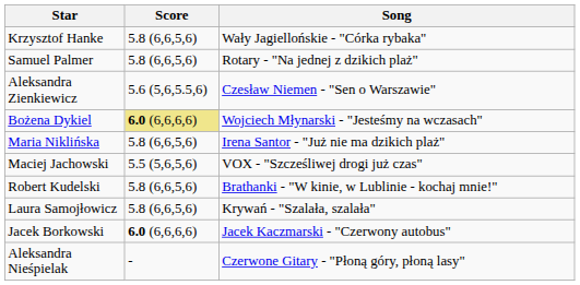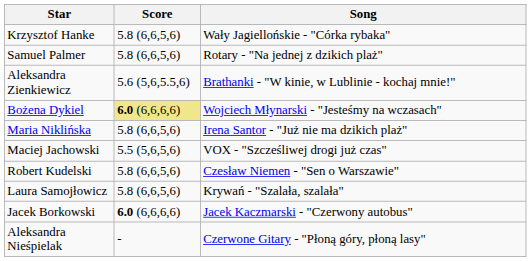Aleksandra Zienkiewicz | Song: Czesław Niemen - "Sen o Warszawie" -> Brathanki - "W kinie, w Lublinie - kochaj mnie!"
Robert Kudelski | Song: Brathanki - "W kinie, w Lublinie - kochaj mnie!" -> Czesław Niemen - "Sen o Warszawie"
